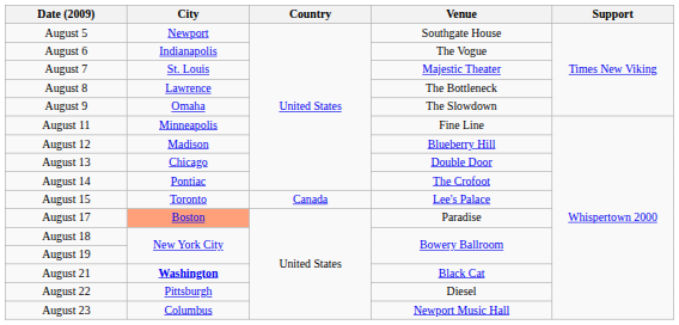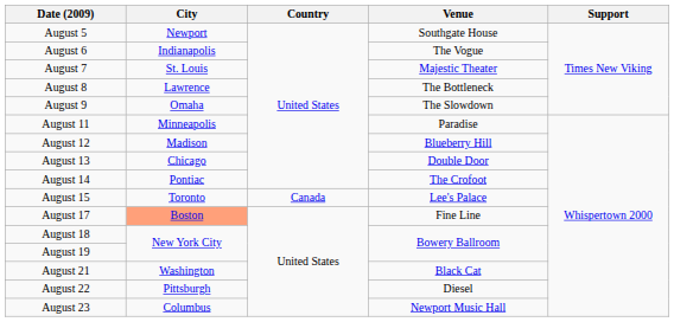August 11 | Venue: Fine Line -> Paradise
August 17 | Venue: Paradise -> Fine Line
August 21 | City: bold -> normal
